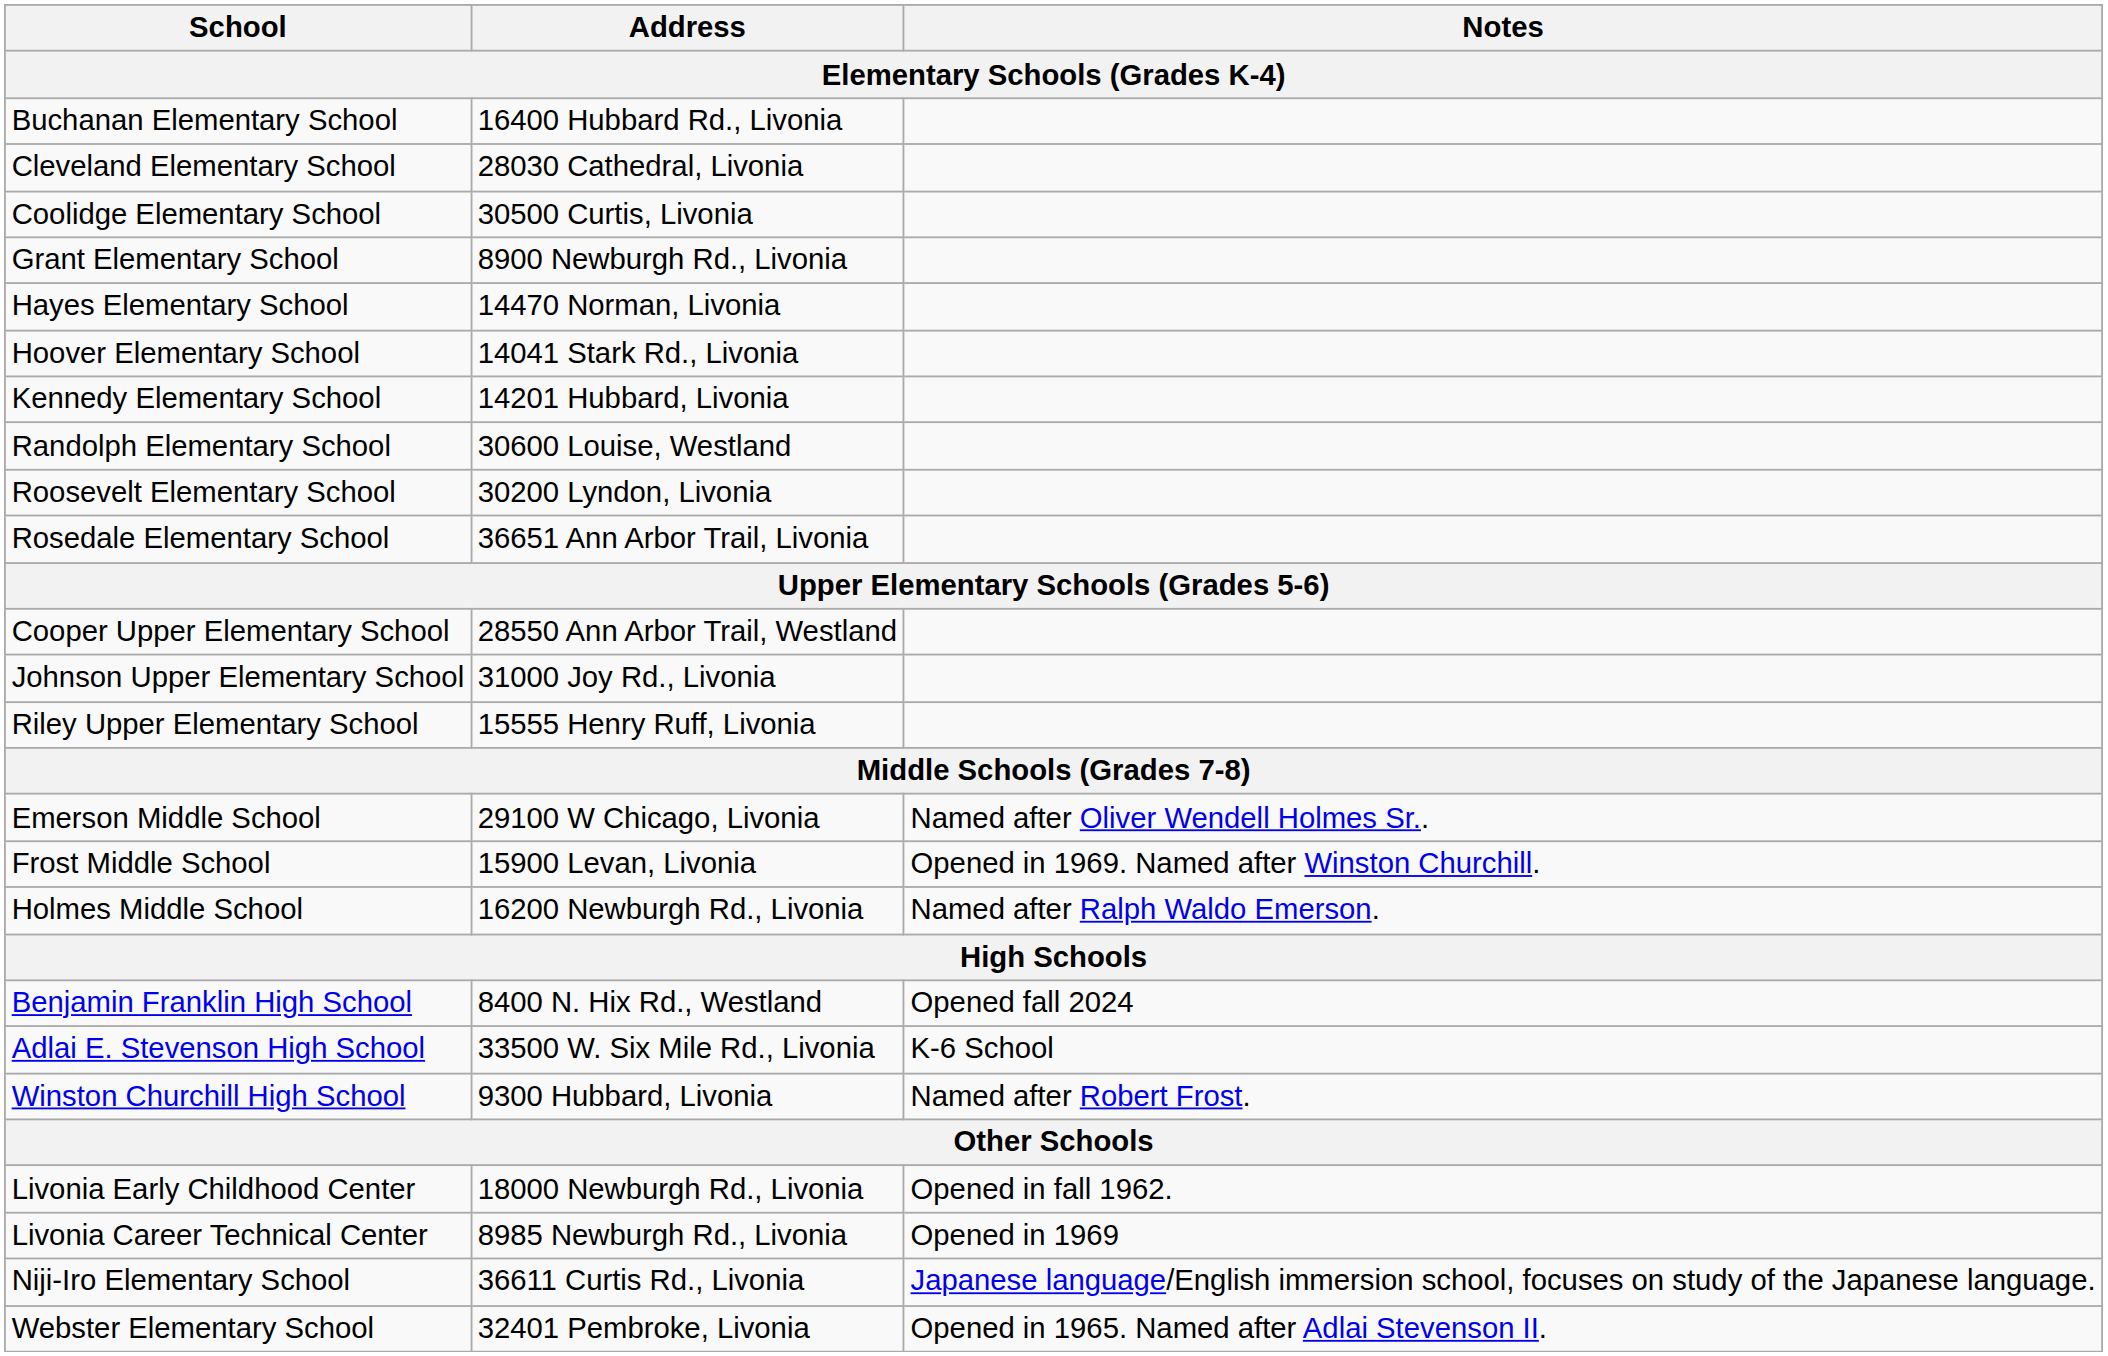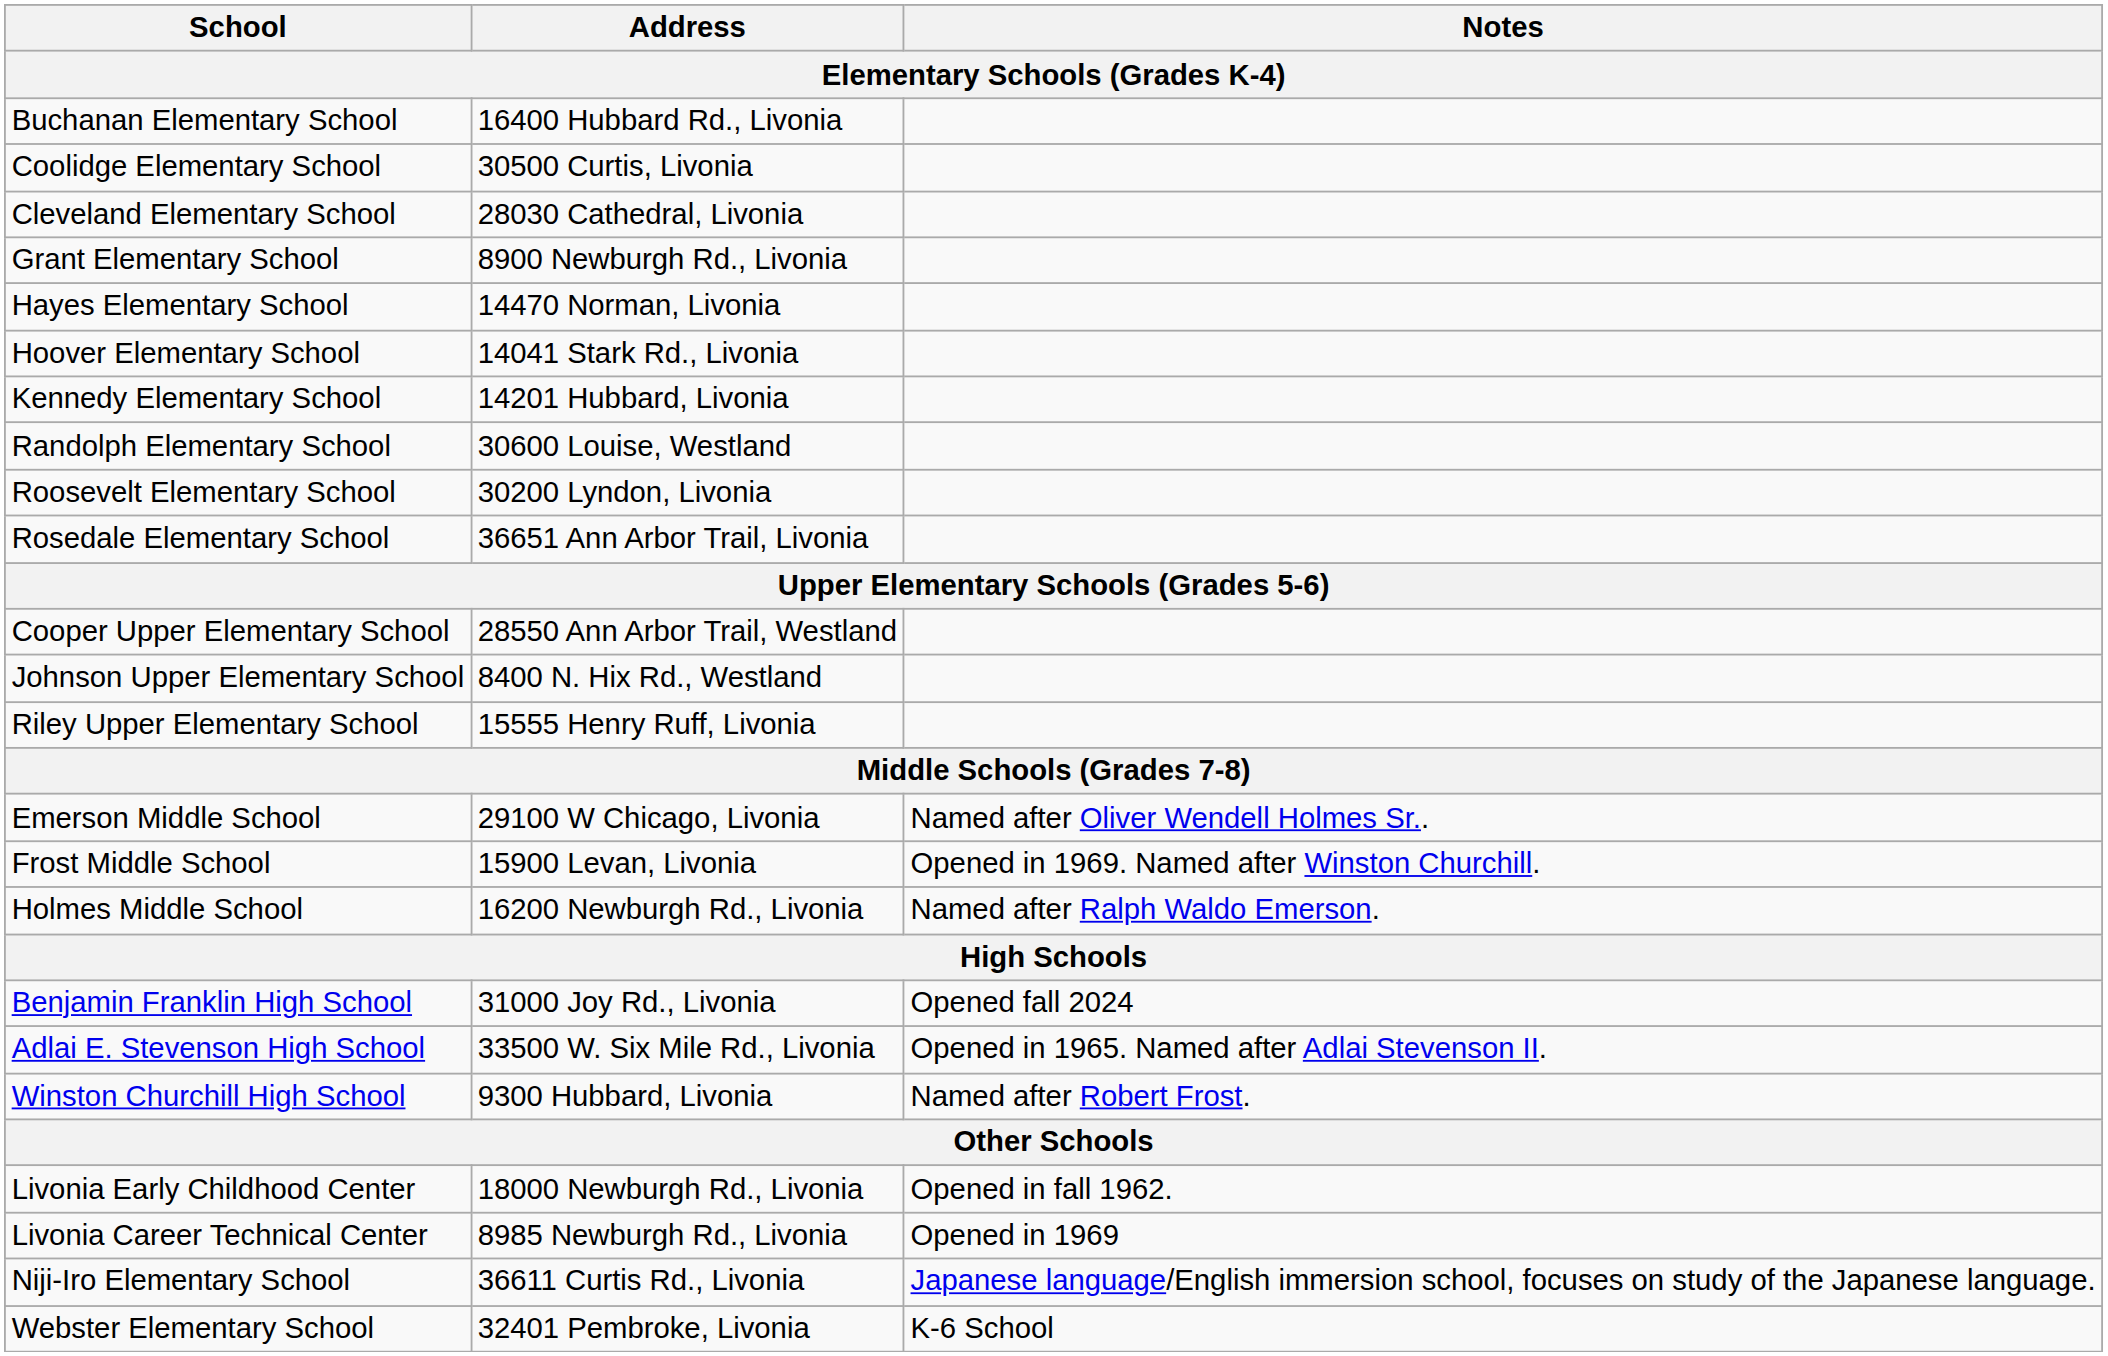rows swapped: Cleveland Elementary School <-> Coolidge Elementary School
Johnson Upper Elementary School | Address: 31000 Joy Rd., Livonia -> 8400 N. Hix Rd., Westland
Benjamin Franklin High School | Address: 8400 N. Hix Rd., Westland -> 31000 Joy Rd., Livonia
Adlai E. Stevenson High School | Notes: K-6 School -> Opened in 1965. Named after Adlai Stevenson II.
Webster Elementary School | Notes: Opened in 1965. Named after Adlai Stevenson II. -> K-6 School
